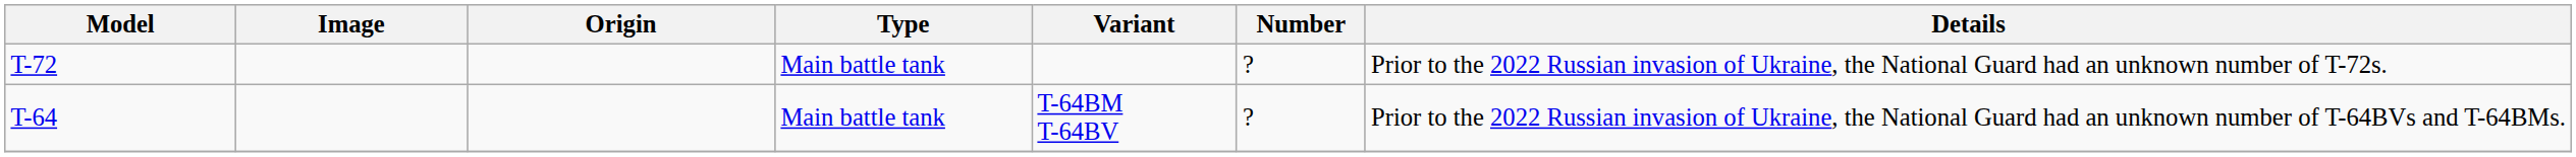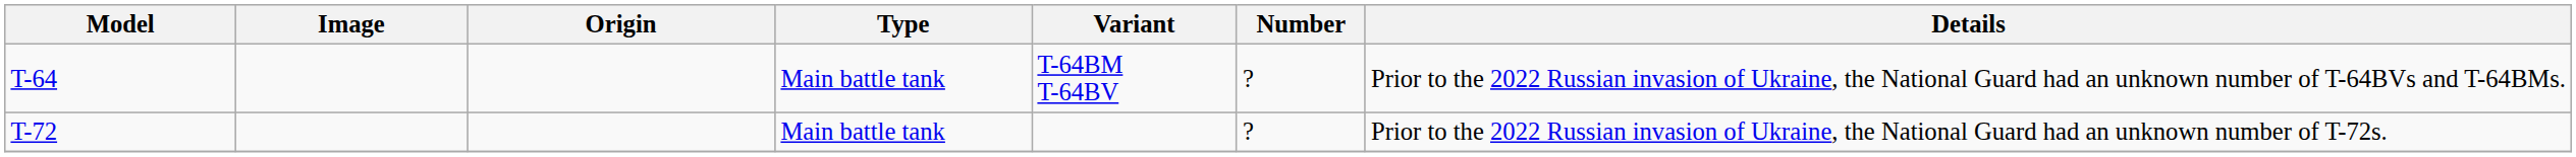rows swapped: T-64 <-> T-72
